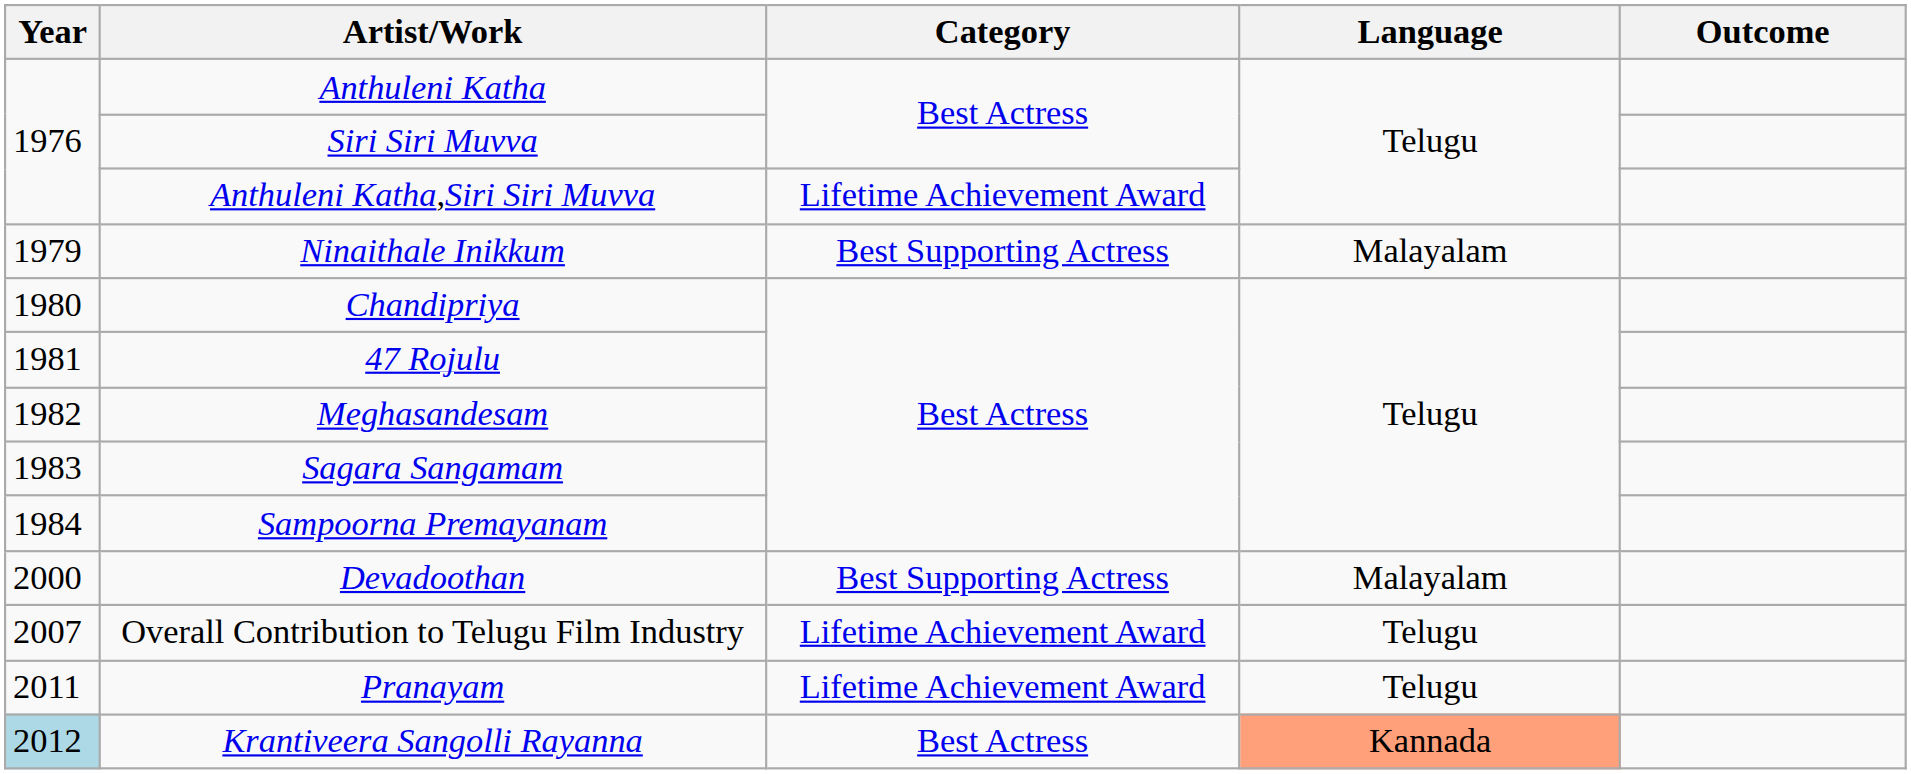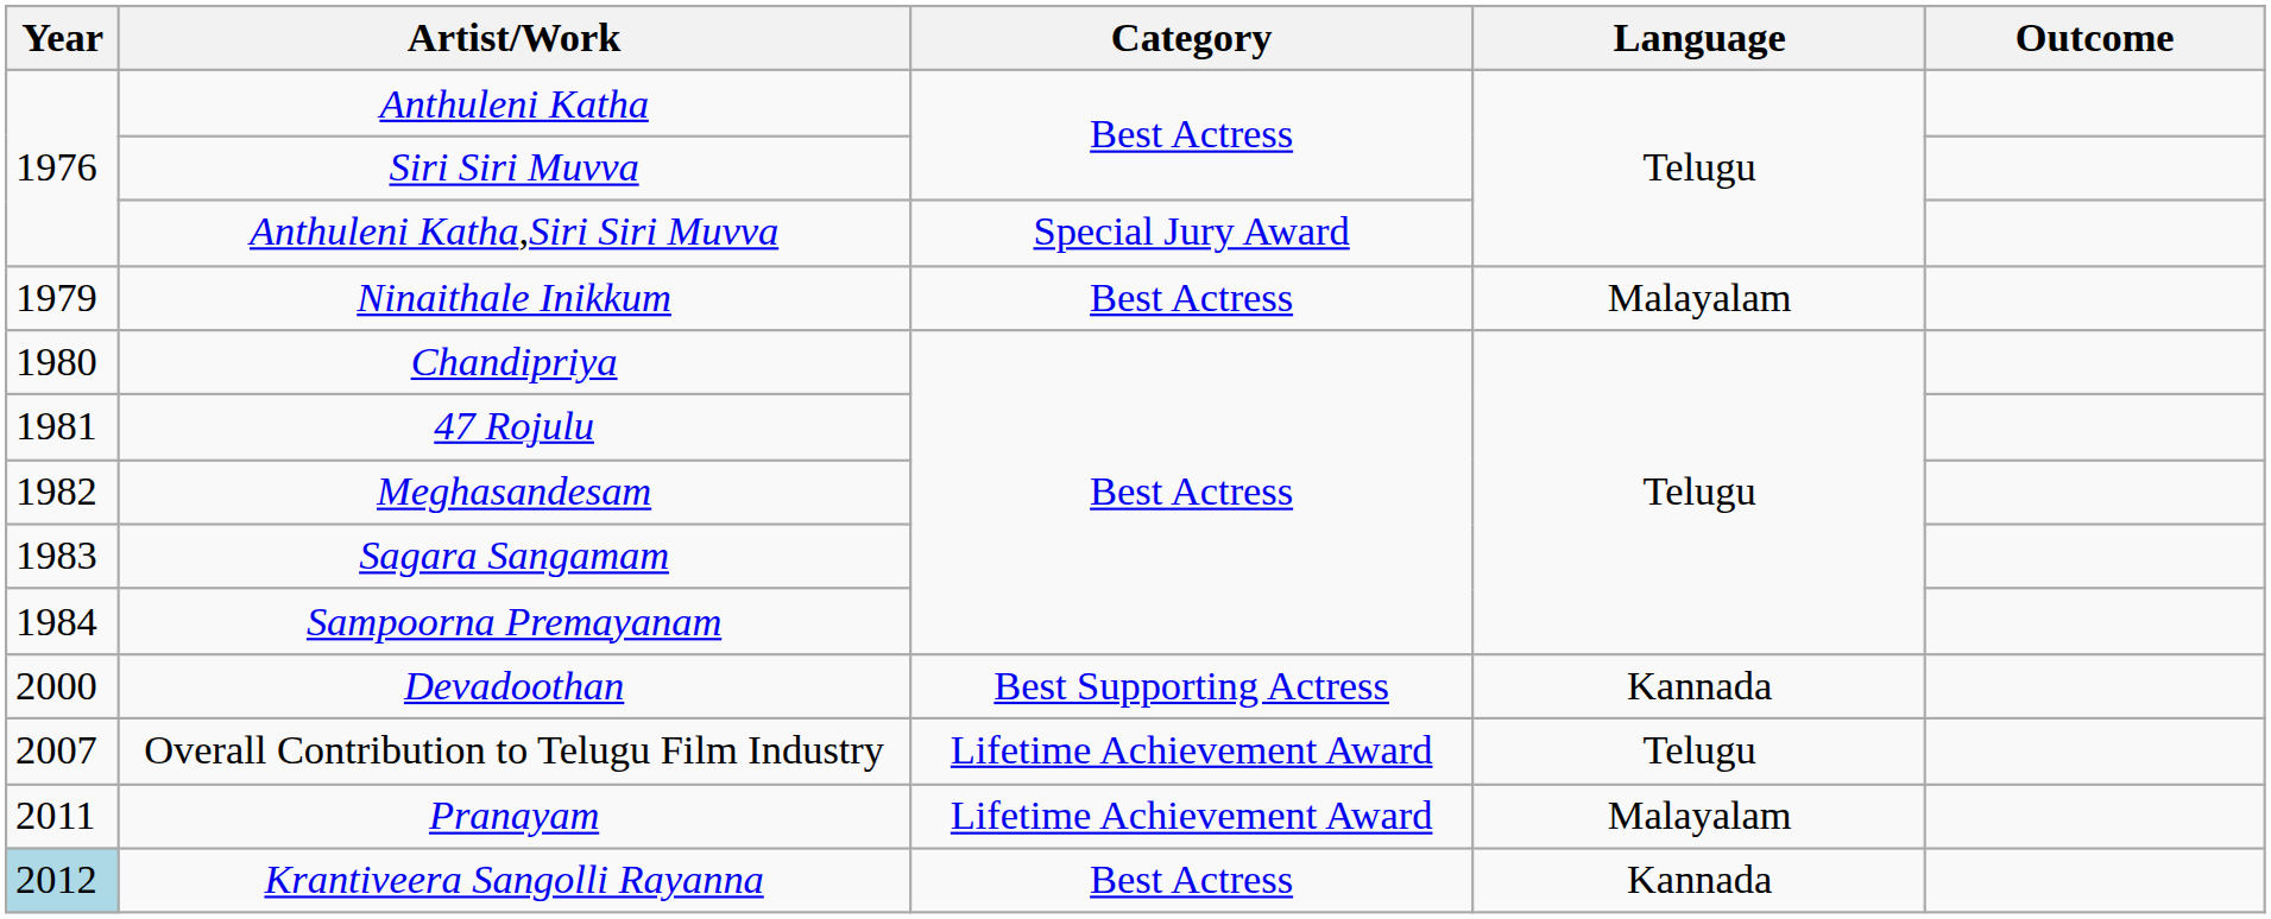Anthuleni Katha,Siri Siri Muvva | Category: Lifetime Achievement Award -> Special Jury Award
Ninaithale Inikkum | Category: Best Supporting Actress -> Best Actress
Devadoothan | Language: Malayalam -> Kannada
Pranayam | Language: Telugu -> Malayalam
Krantiveera Sangolli Rayanna | Language: lightsalmon background -> no background
